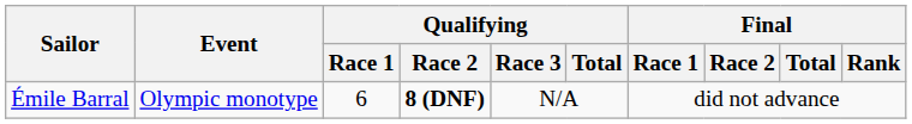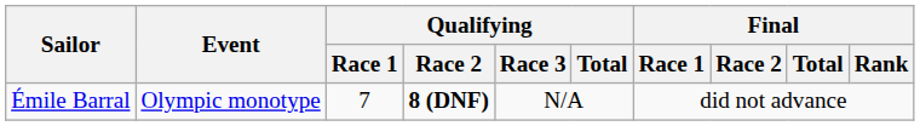Émile Barral | Qualifying / Race 1: 6 -> 7
